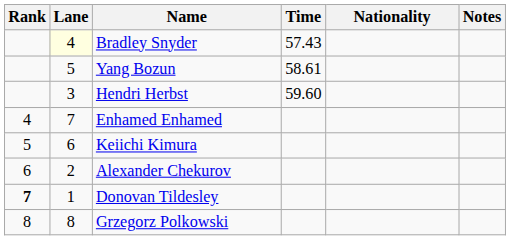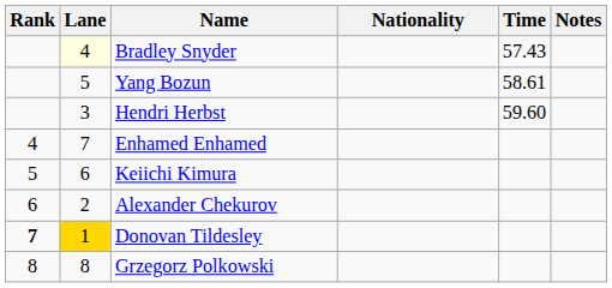columns swapped: Nationality <-> Time
Donovan Tildesley | Lane: no background -> gold background
